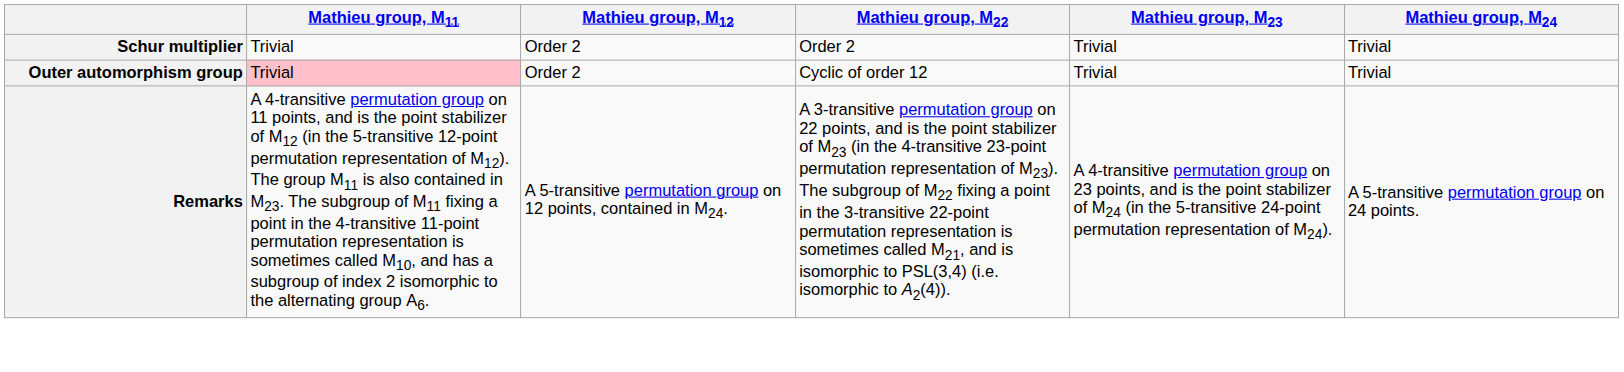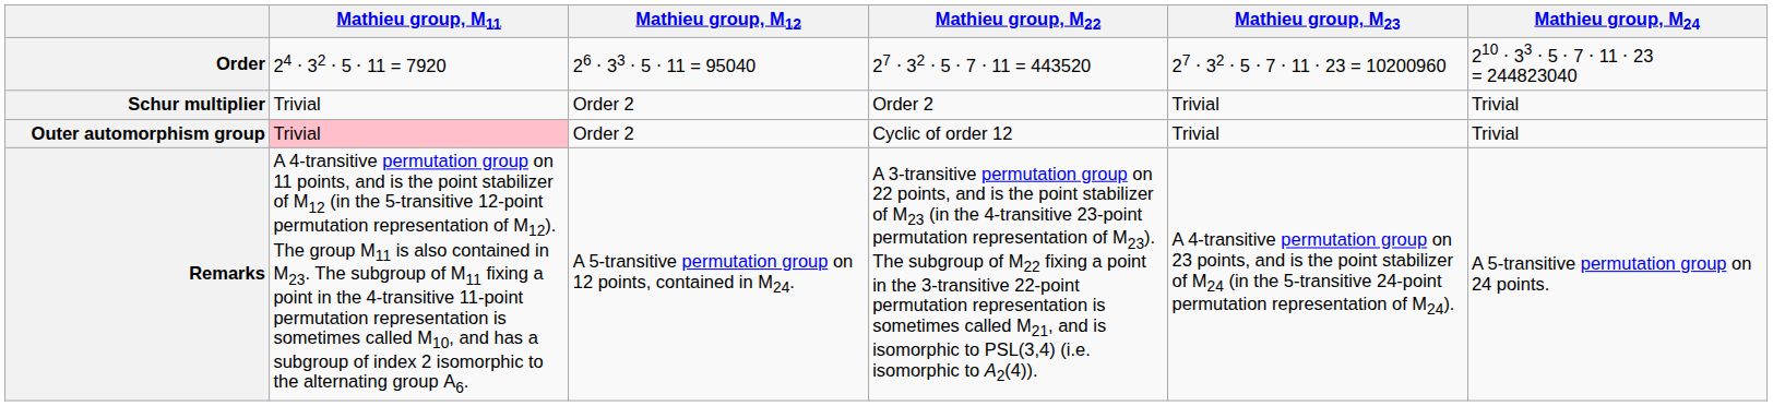+ row: Order | 24 ⋅ 32 ⋅ 5 ⋅ 11 = 7920 | 26 ⋅ 33 ⋅ 5 ⋅ 11 = 95040 | 27 ⋅ 32 ⋅ 5 ⋅ 7 ⋅ 11 = 443520 | 27 ⋅ 32 ⋅ 5 ⋅ 7 ⋅ 11 ⋅ 23 = 10200960 | 210 ⋅ 33 ⋅ 5 ⋅ 7 ⋅ 11 ⋅ 23 = 244823040
